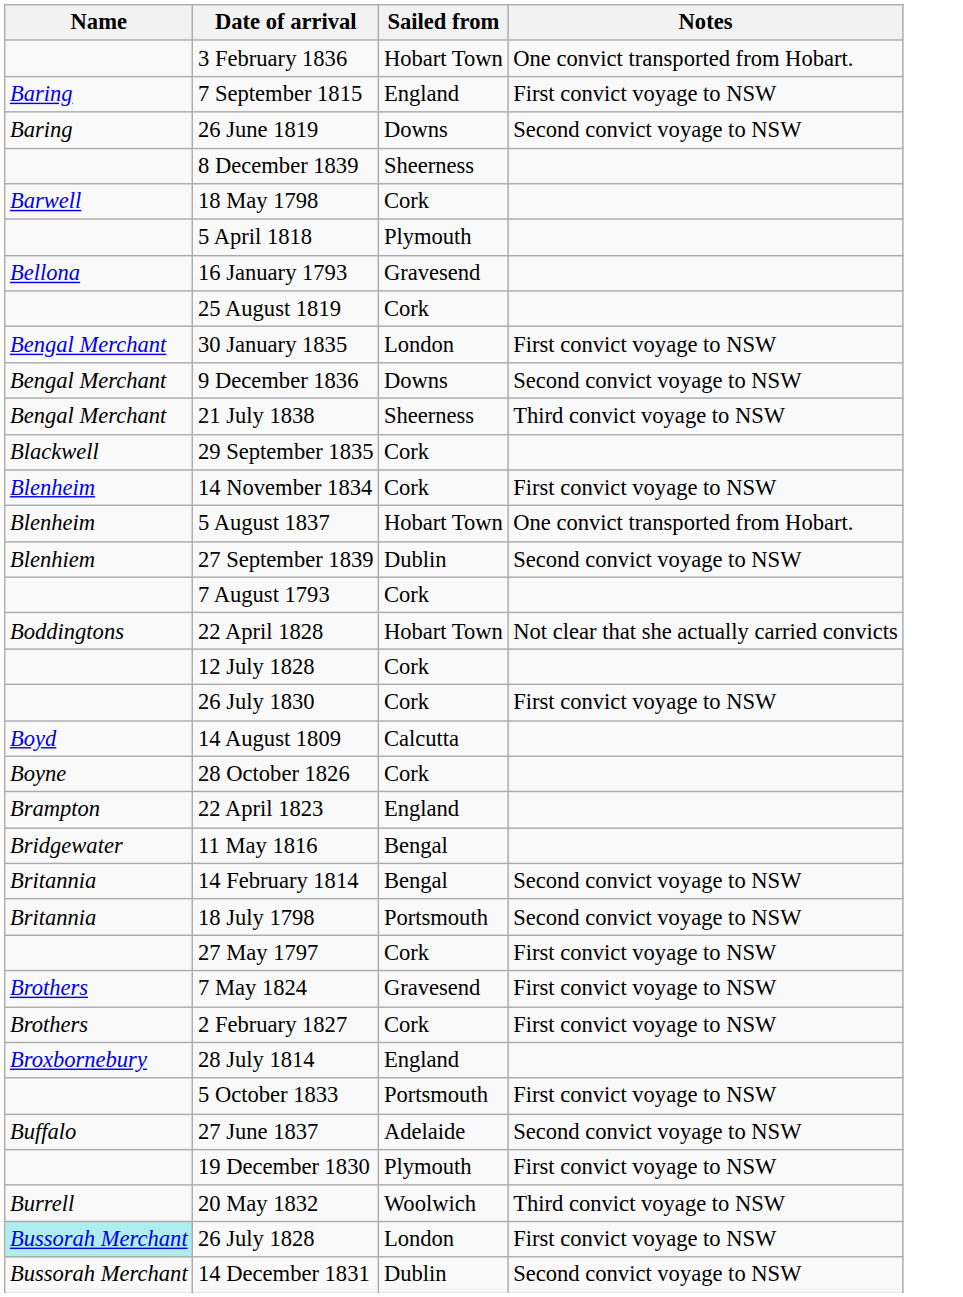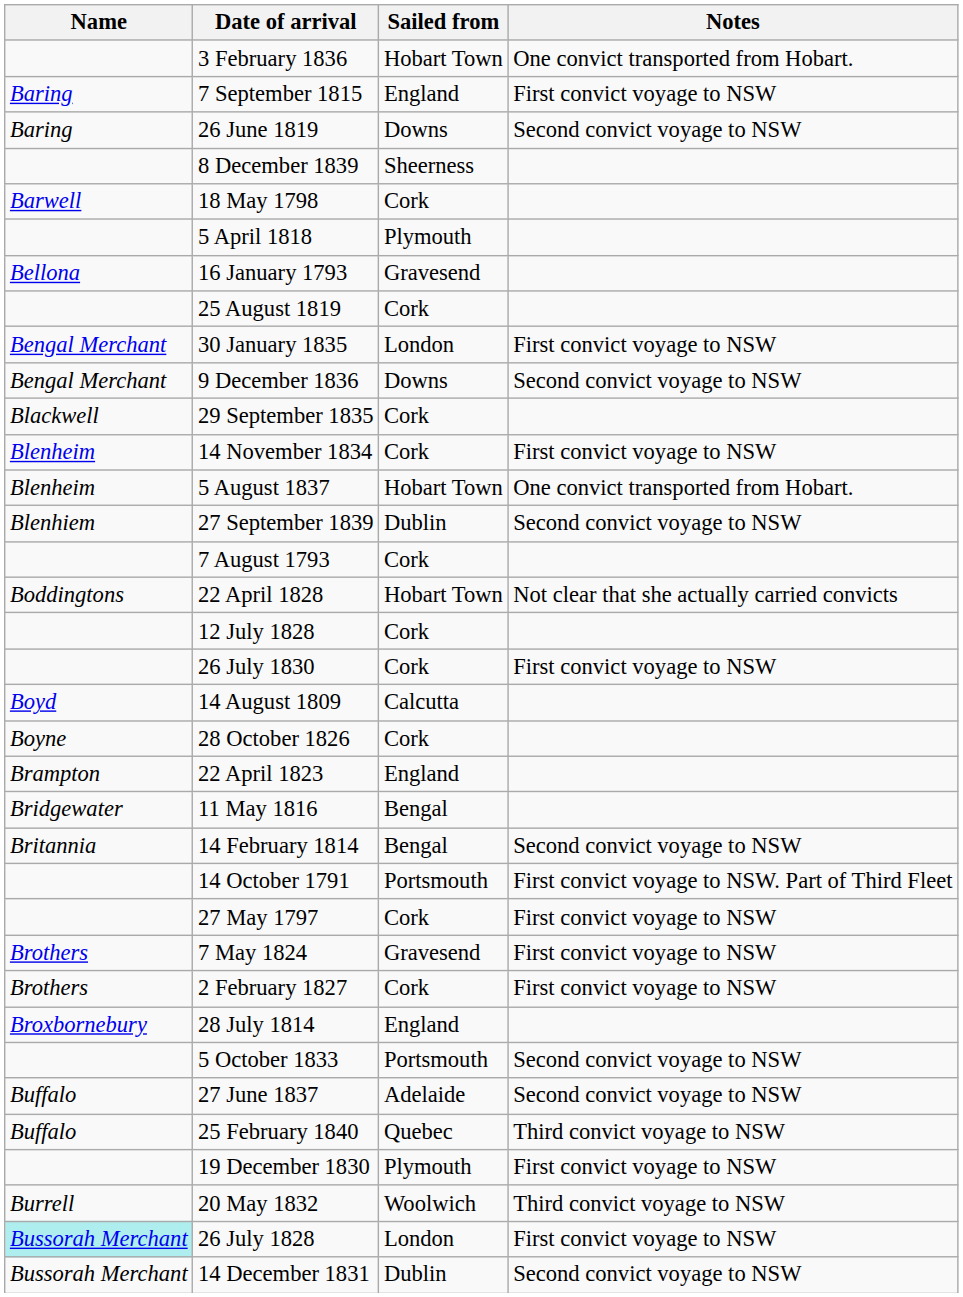- row: Bengal Merchant | 21 July 1838 | Sheerness | Third convict voyage to NSW
+ row: 14 October 1791 | Portsmouth | First convict voyage to NSW. Part of Third Fleet
- row: Britannia | 18 July 1798 | Portsmouth | Second convict voyage to NSW
5 October 1833 | Notes: First convict voyage to NSW -> Second convict voyage to NSW
+ row: Buffalo | 25 February 1840 | Quebec | Third convict voyage to NSW
